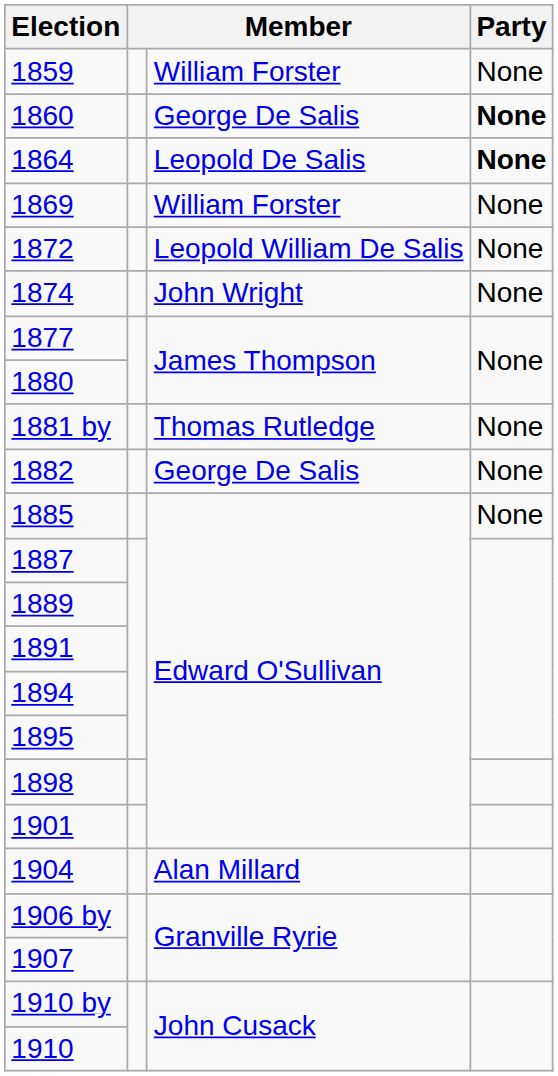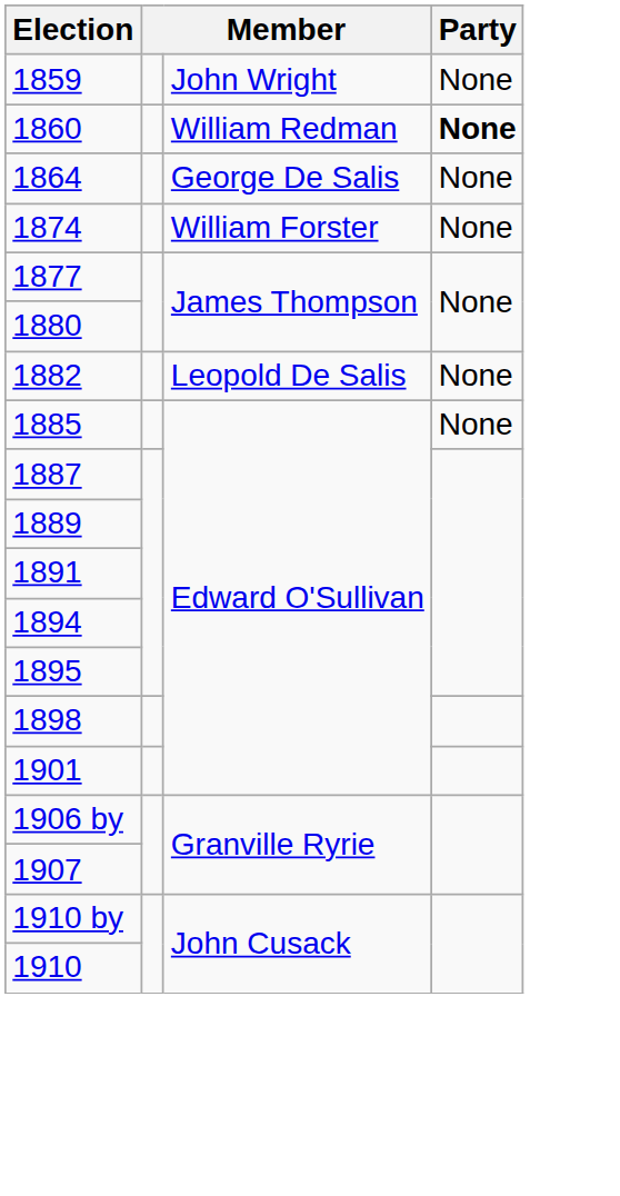1859 | column 3: William Forster -> John Wright
1860 | column 3: George De Salis -> William Redman
1864 | column 3: Leopold De Salis -> George De Salis
1864 | Party: bold -> normal
- row: 1869 | William Forster | None
- row: 1872 | Leopold William De Salis | None
1874 | column 3: John Wright -> William Forster
- row: 1881 by | Thomas Rutledge | None
1882 | column 3: George De Salis -> Leopold De Salis
- row: 1904 | Alan Millard
